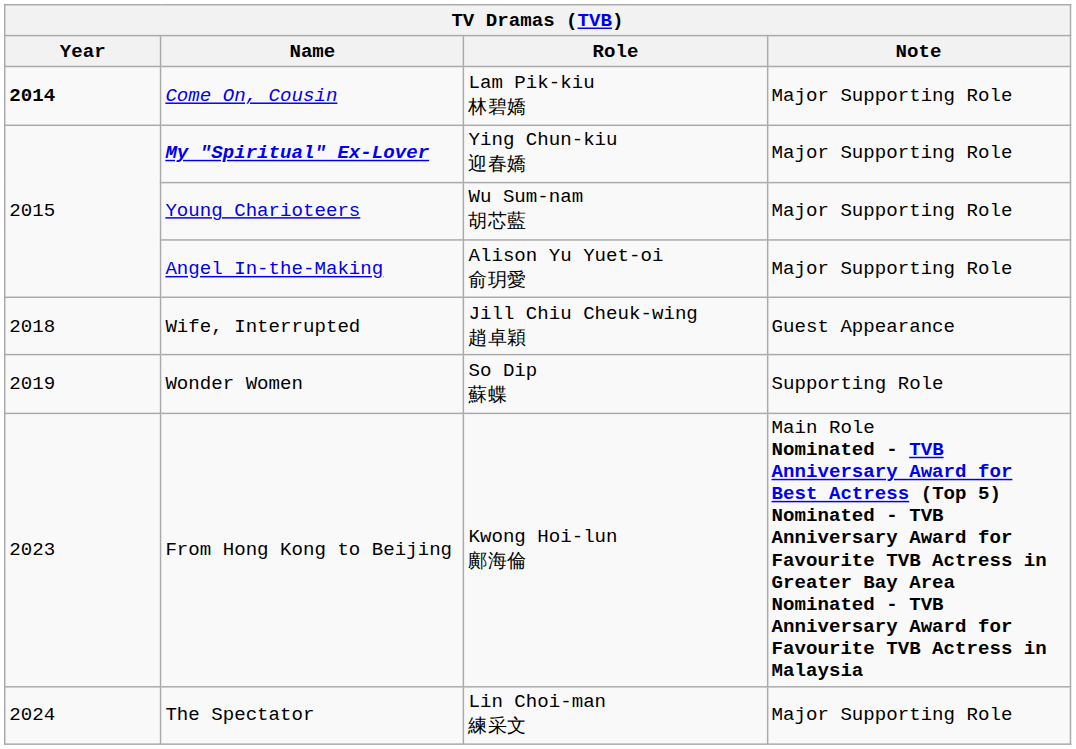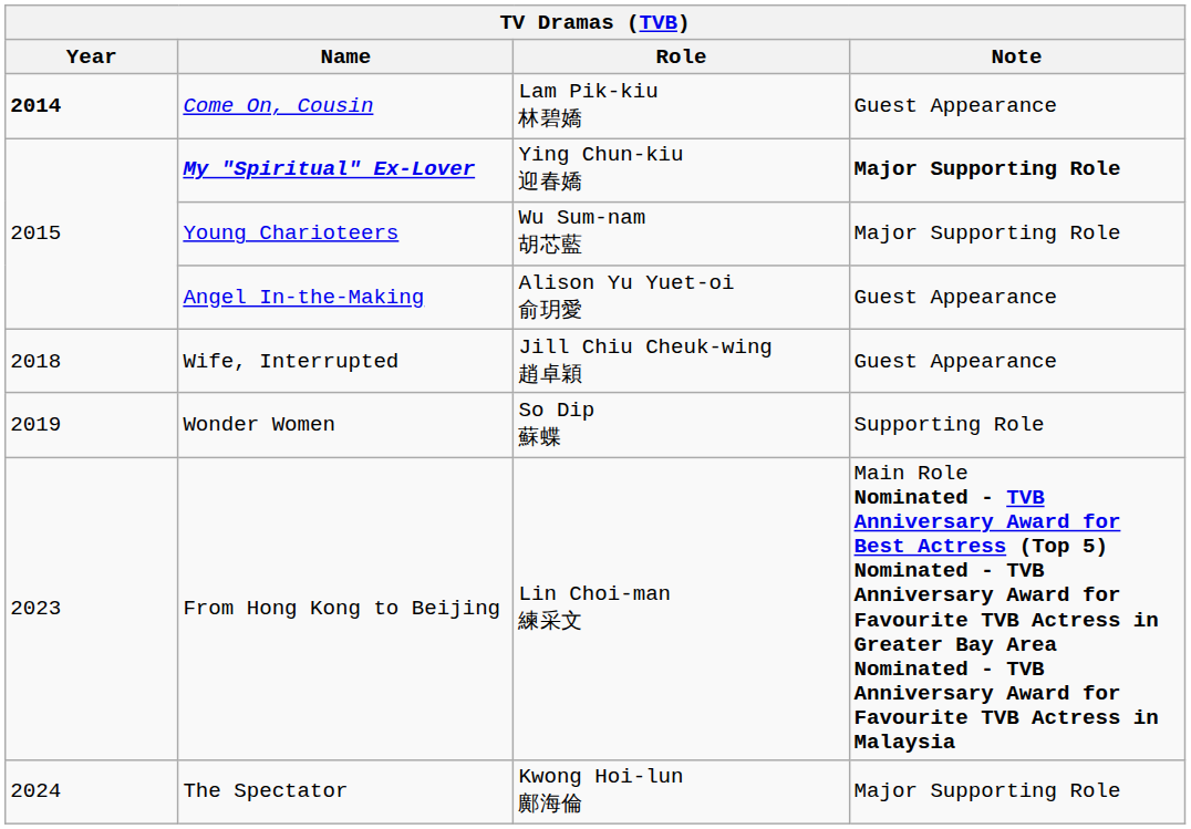Come On, Cousin | Note: Major Supporting Role -> Guest Appearance
My "Spiritual" Ex-Lover | Note: normal -> bold
Angel In-the-Making | Note: Major Supporting Role -> Guest Appearance
From Hong Kong to Beijing | Role: Kwong Hoi-lun 鄺海倫 -> Lin Choi-man 練采文
The Spectator | Role: Lin Choi-man 練采文 -> Kwong Hoi-lun 鄺海倫
